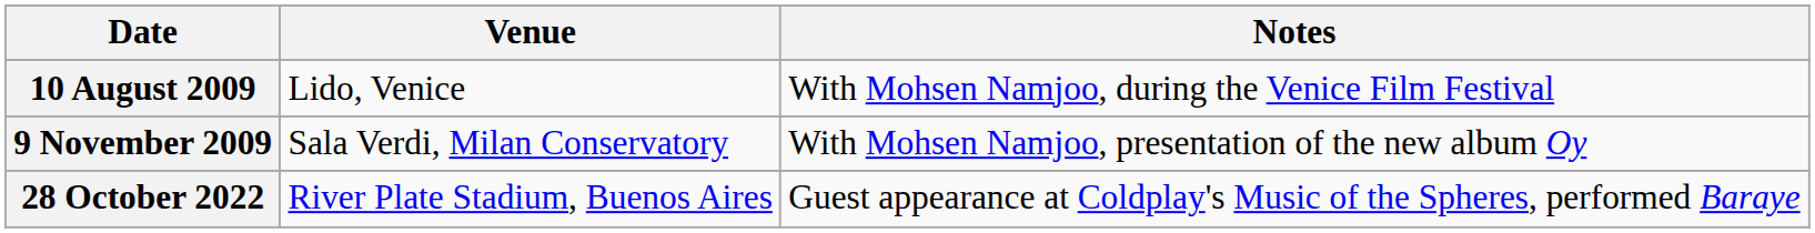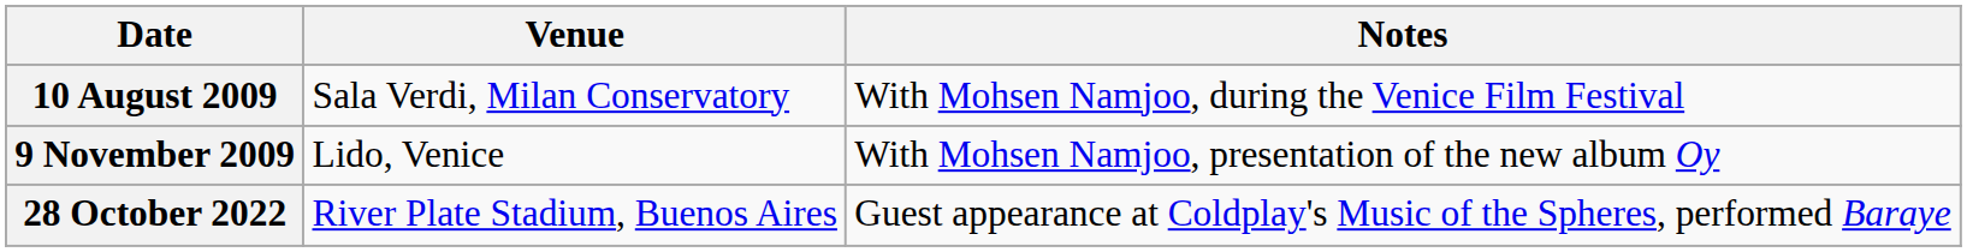10 August 2009 | Venue: Lido, Venice -> Sala Verdi, Milan Conservatory
9 November 2009 | Venue: Sala Verdi, Milan Conservatory -> Lido, Venice
